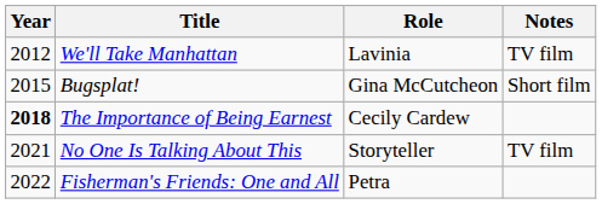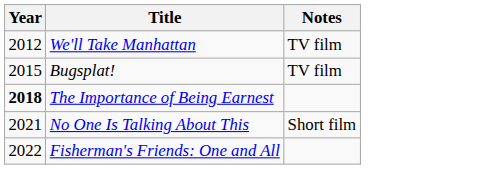- column: Role | Lavinia | Gina McCutcheon | Cecily Cardew | Storyteller | Petra
Bugsplat! | Notes: Short film -> TV film
No One Is Talking About This | Notes: TV film -> Short film
